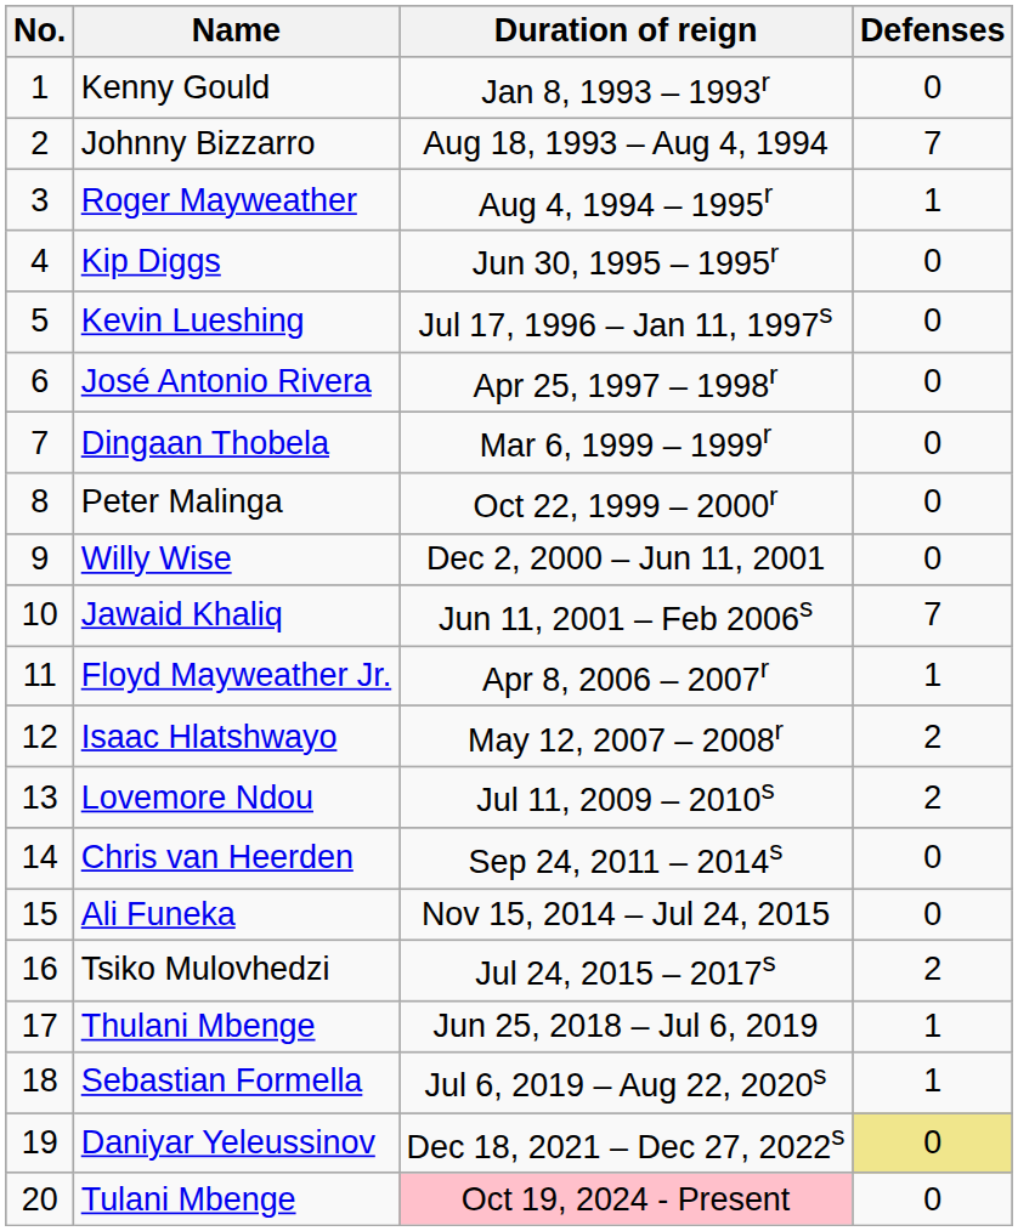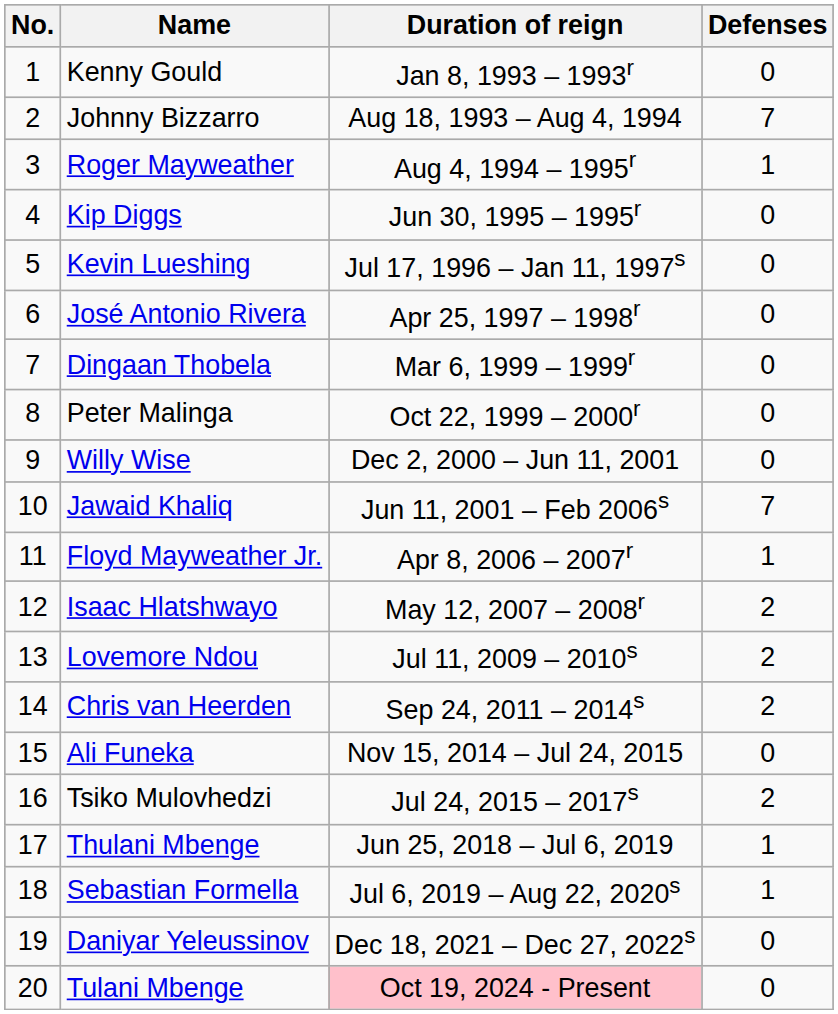Chris van Heerden | Defenses: 0 -> 2
Daniyar Yeleussinov | Defenses: khaki background -> no background
